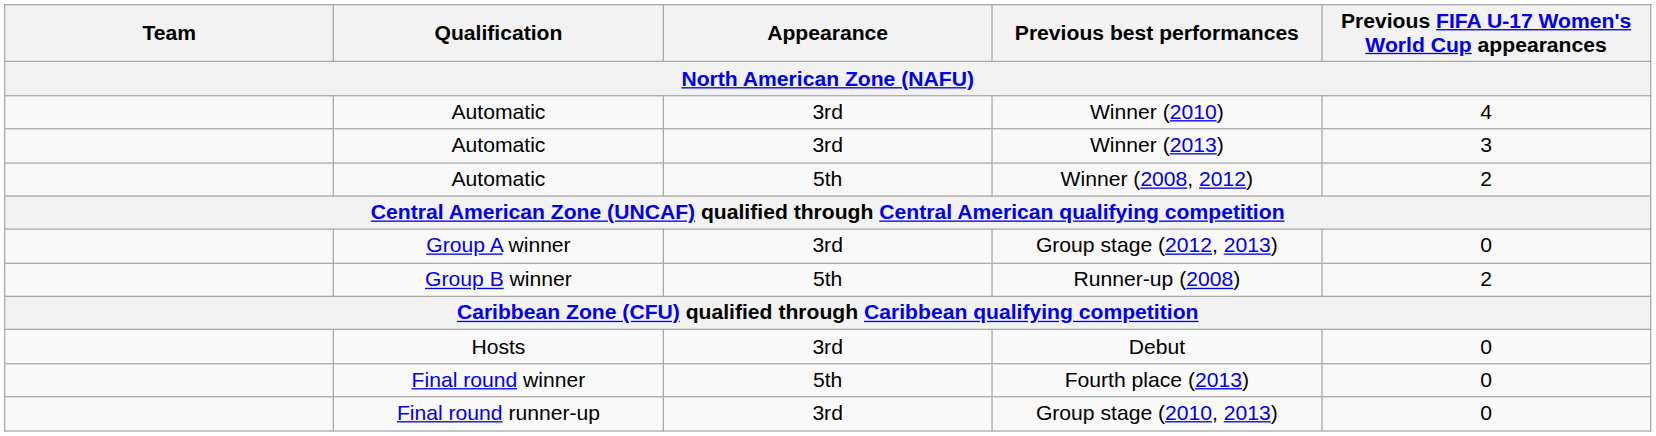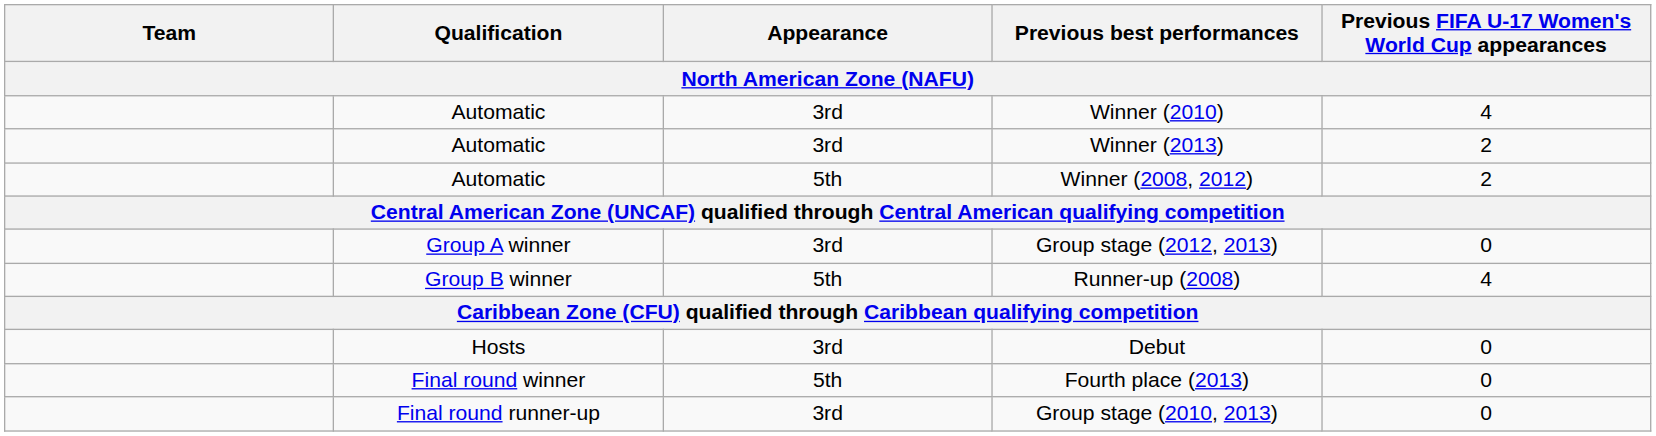Winner (2013) | Previous FIFA U-17 Women's World Cup appearances: 3 -> 2
Runner-up (2008) | Previous FIFA U-17 Women's World Cup appearances: 2 -> 4
